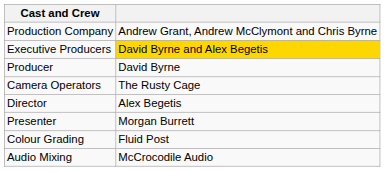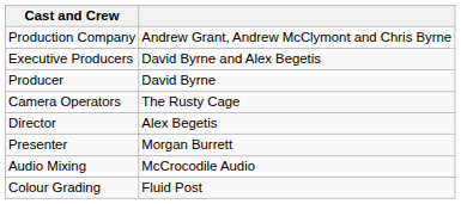Executive Producers | column 2: gold background -> no background
rows swapped: Colour Grading <-> Audio Mixing
